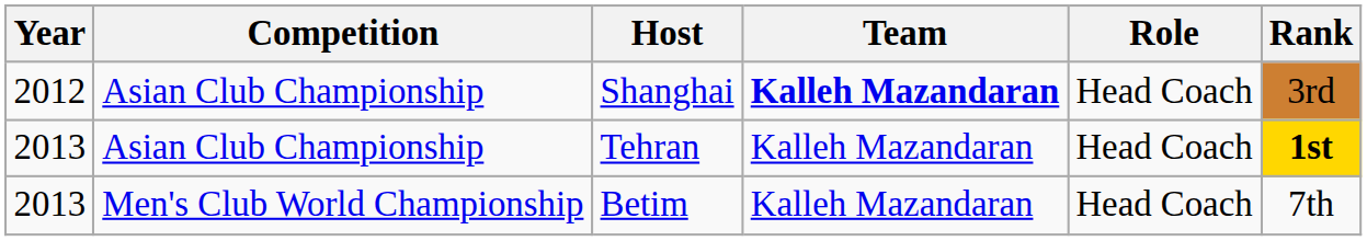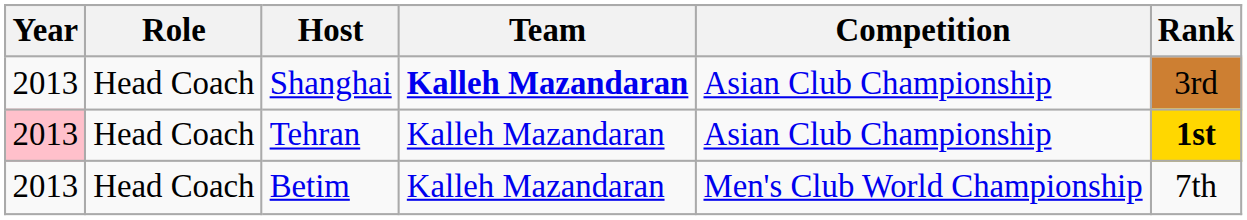columns swapped: Competition <-> Role
Shanghai | Year: 2012 -> 2013
Tehran | Year: no background -> pink background
